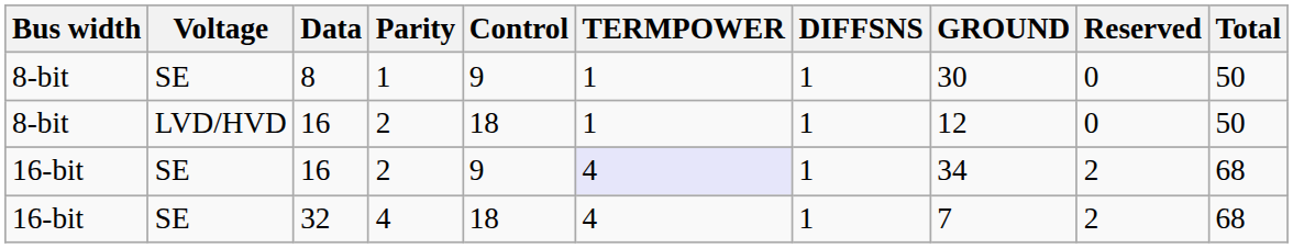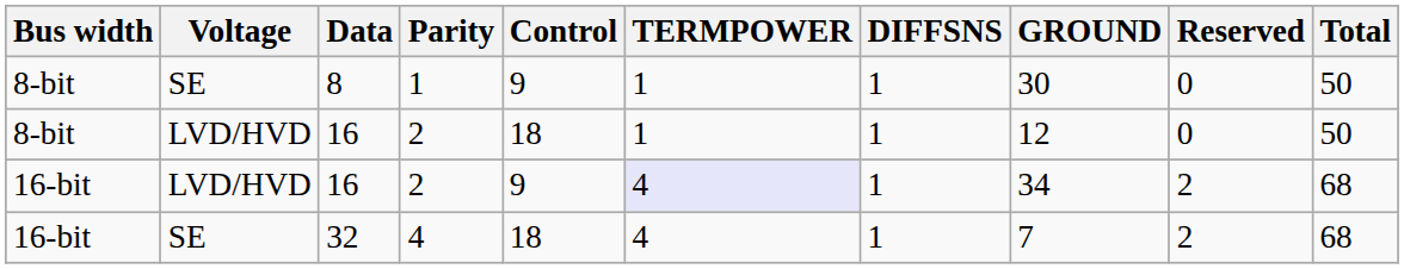16-bit / 16 | Voltage: SE -> LVD/HVD
